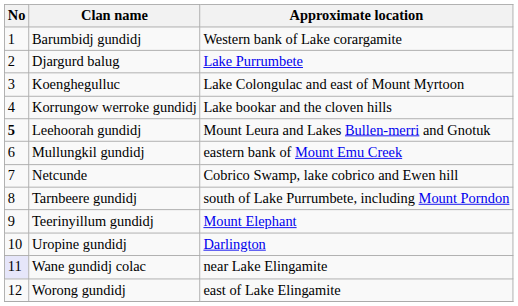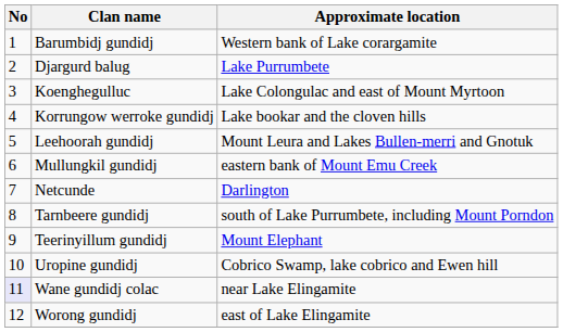Leehoorah gundidj | No: bold -> normal
Netcunde | Approximate location: Cobrico Swamp, lake cobrico and Ewen hill -> Darlington
Uropine gundidj | Approximate location: Darlington -> Cobrico Swamp, lake cobrico and Ewen hill
